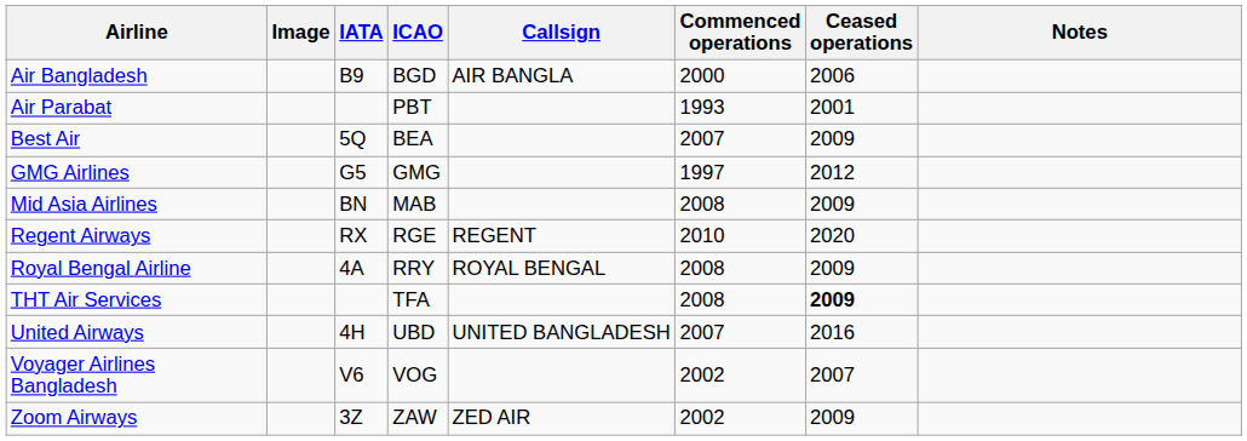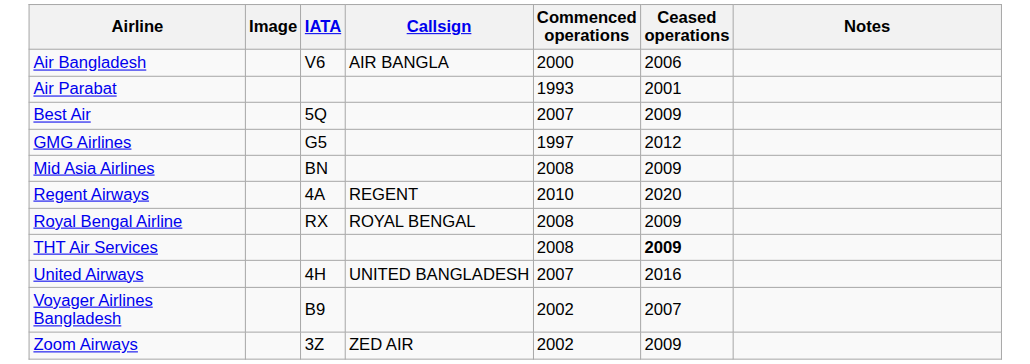- column: ICAO | BGD | PBT | BEA | GMG | MAB | RGE | RRY | TFA | UBD | VOG | ZAW
Air Bangladesh | IATA: B9 -> V6
Regent Airways | IATA: RX -> 4A
Royal Bengal Airline | IATA: 4A -> RX
Voyager Airlines Bangladesh | IATA: V6 -> B9
